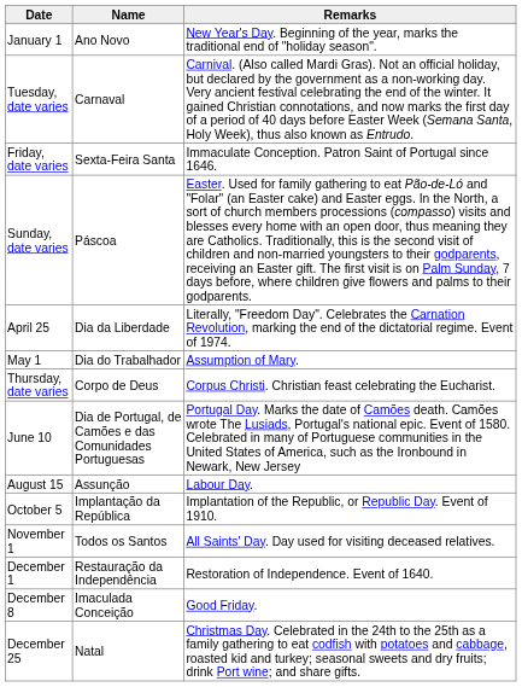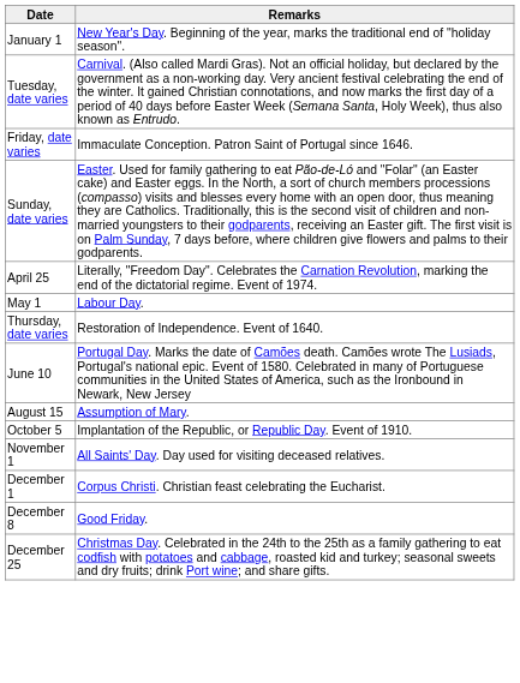- column: Name | Ano Novo | Carnaval | Sexta-Feira Santa | Páscoa | Dia da Liberdade | Dia do Trabalhador | Corpo de Deus | Dia de Portugal, de Camões e das Comunidades Portuguesas | Assunção | Implantação da República | Todos os Santos | Restauração da Independência | Imaculada Conceição | Natal
May 1 | Remarks: Assumption of Mary. -> Labour Day.
Thursday, date varies | Remarks: Corpus Christi. Christian feast celebrating the Eucharist. -> Restoration of Independence. Event of 1640.
August 15 | Remarks: Labour Day. -> Assumption of Mary.
December 1 | Remarks: Restoration of Independence. Event of 1640. -> Corpus Christi. Christian feast celebrating the Eucharist.
